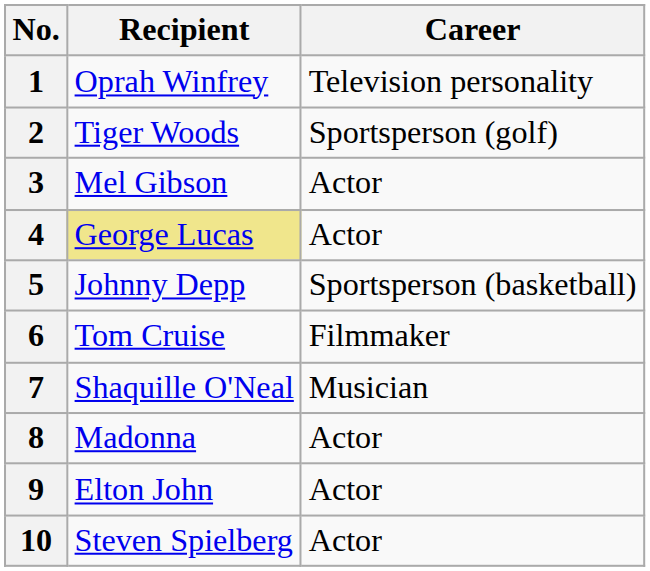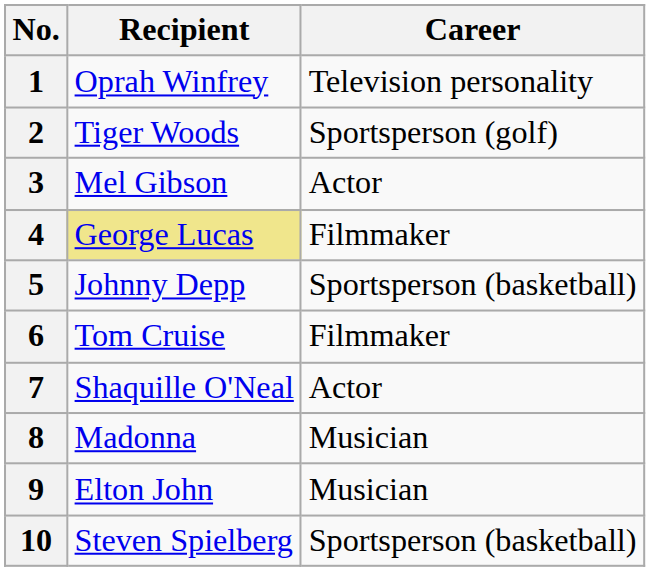4 | Career: Actor -> Filmmaker
7 | Career: Musician -> Actor
8 | Career: Actor -> Musician
9 | Career: Actor -> Musician
10 | Career: Actor -> Sportsperson (basketball)
